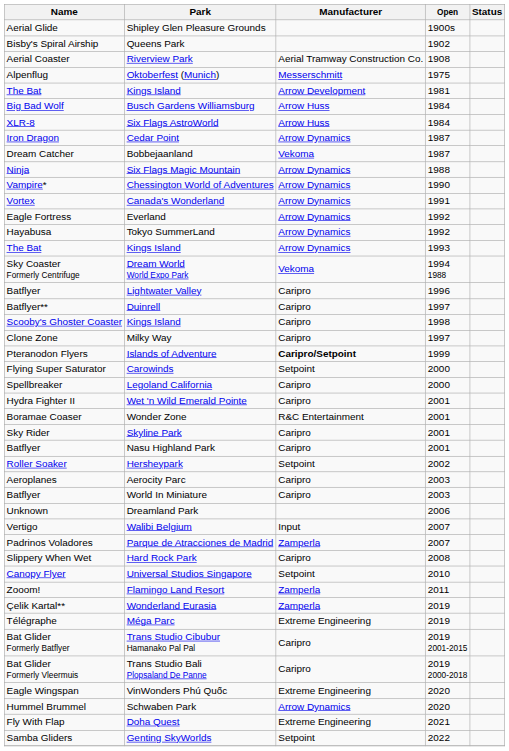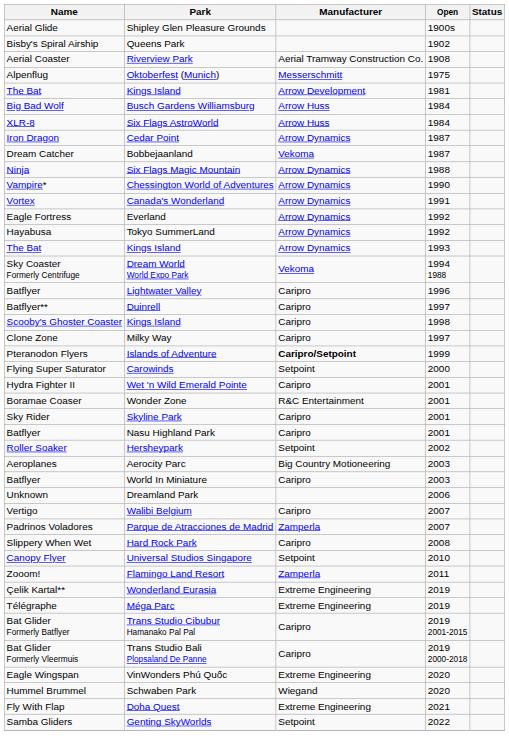- row: Spellbreaker | Legoland California | Caripro | 2000
Aerocity Parc | Manufacturer: Caripro -> Big Country Motioneering
Walibi Belgium | Manufacturer: Input -> Caripro
Wonderland Eurasia | Manufacturer: Zamperla -> Extreme Engineering
Schwaben Park | Manufacturer: Arrow Dynamics -> Wiegand
